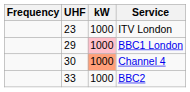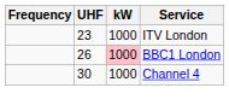BBC1 London | UHF: 29 -> 26
Channel 4 | kW: lightsalmon background -> no background
- row: 33 | 1000 | BBC2
